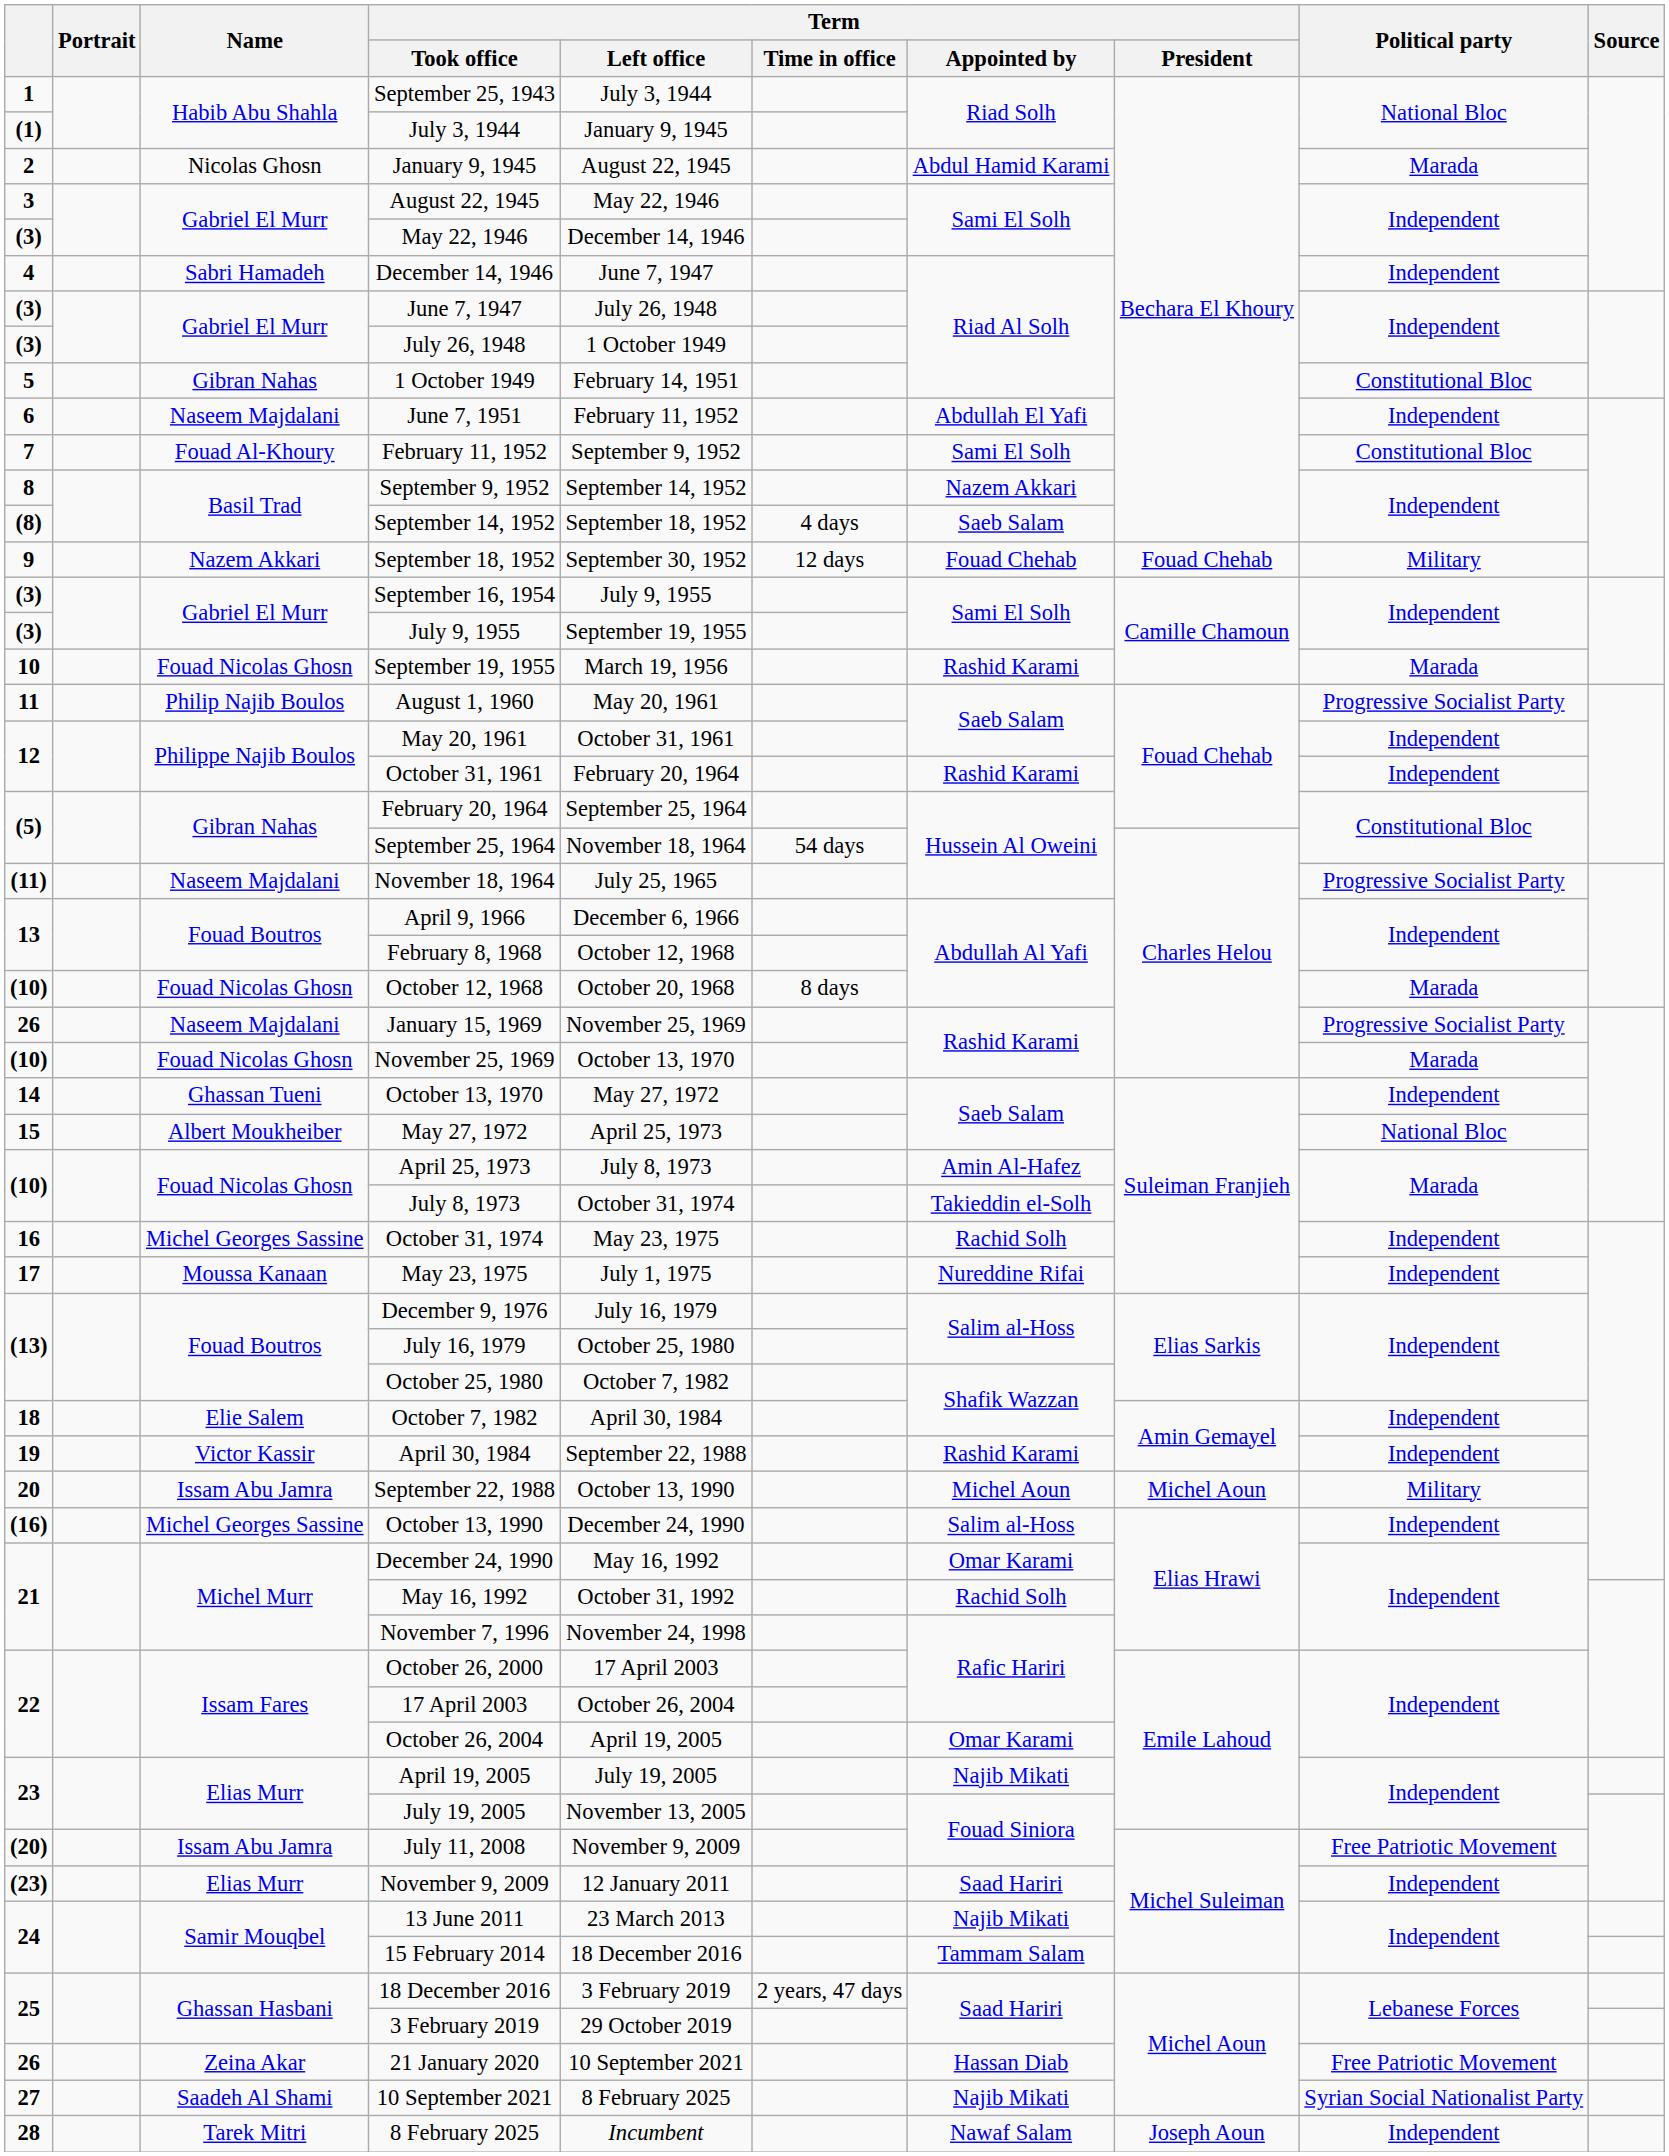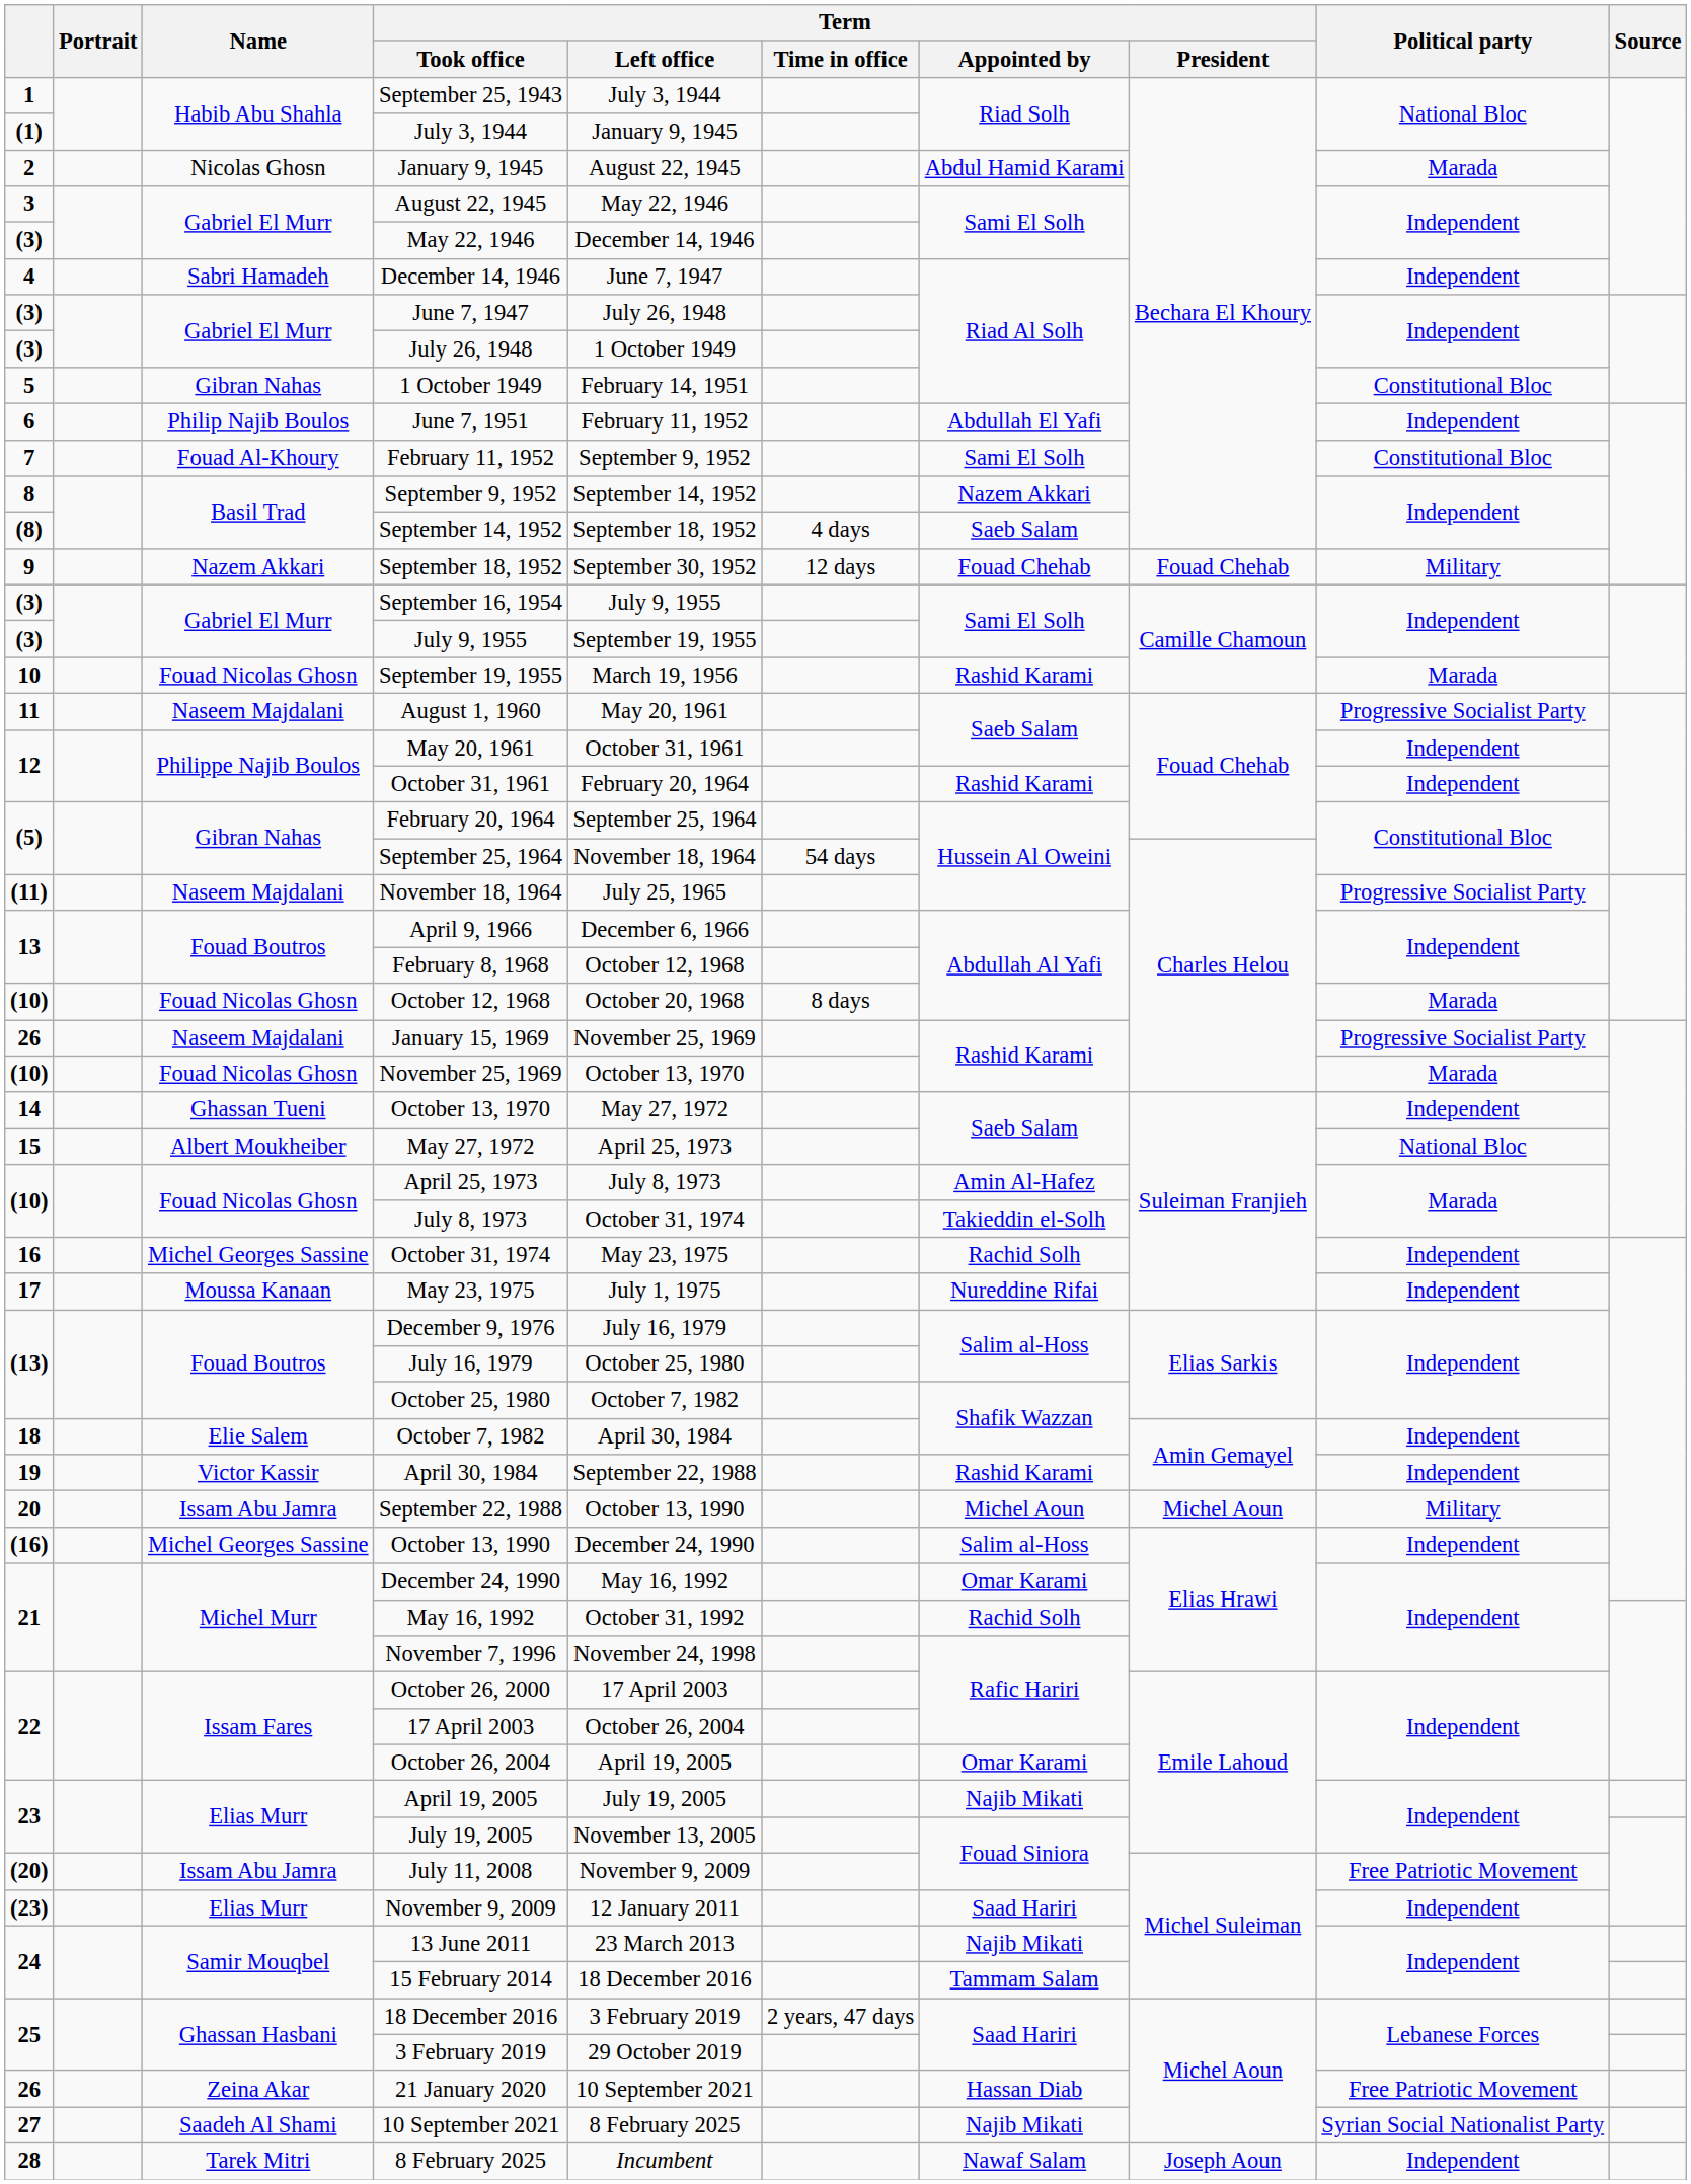June 7, 1951 | Name: Naseem Majdalani -> Philip Najib Boulos
August 1, 1960 | Name: Philip Najib Boulos -> Naseem Majdalani
